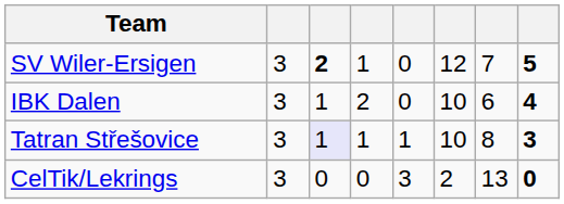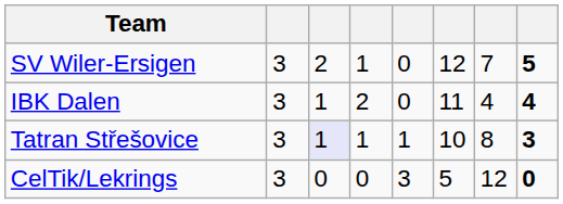SV Wiler-Ersigen | column 3: bold -> normal
IBK Dalen | column 6: 10 -> 11
IBK Dalen | column 7: 6 -> 4
CelTik/Lekrings | column 6: 2 -> 5
CelTik/Lekrings | column 7: 13 -> 12
